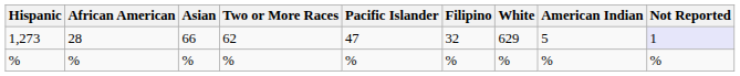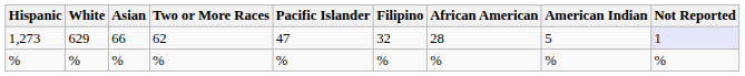columns swapped: White <-> African American
